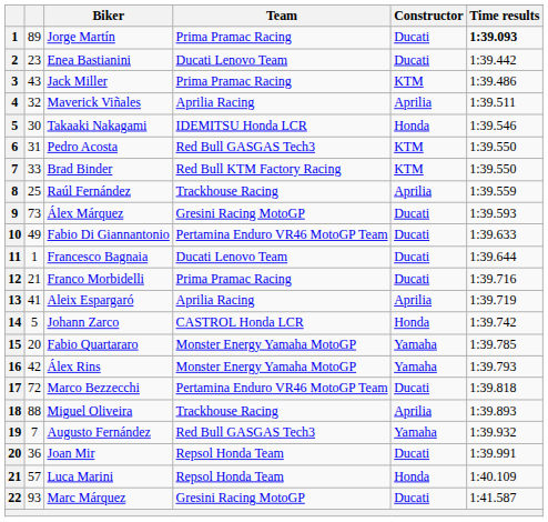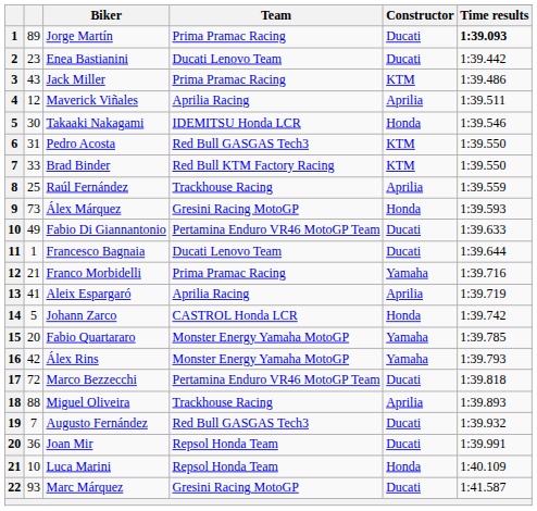Maverick Viñales | column 2: 32 -> 12
Álex Márquez | Constructor: Ducati -> Honda
Franco Morbidelli | Constructor: Ducati -> Yamaha
Augusto Fernández | Constructor: Yamaha -> Ducati
Luca Marini | column 2: 57 -> 10
